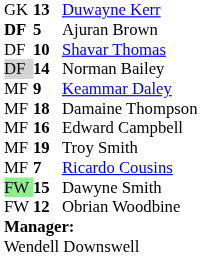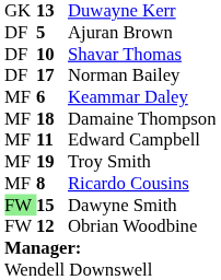Ajuran Brown | column 1: bold -> normal
Norman Bailey | column 1: lightgrey background -> no background
Norman Bailey | column 2: 14 -> 17
Keammar Daley | column 2: 9 -> 6
Edward Campbell | column 2: 16 -> 11
Ricardo Cousins | column 2: 7 -> 8
